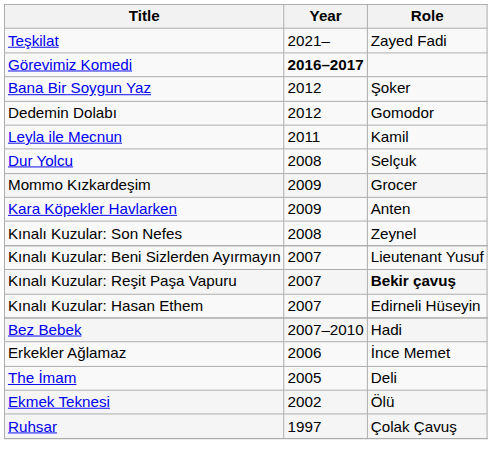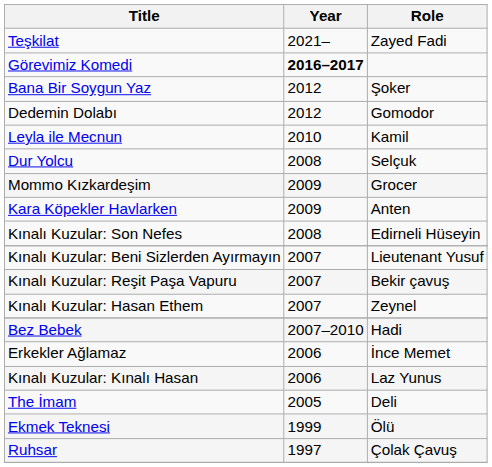Leyla ile Mecnun | Year: 2011 -> 2010
Kınalı Kuzular: Son Nefes | Role: Zeynel -> Edirneli Hüseyin
Kınalı Kuzular: Reşit Paşa Vapuru | Role: bold -> normal
Kınalı Kuzular: Hasan Ethem | Role: Edirneli Hüseyin -> Zeynel
+ row: Kınalı Kuzular: Kınalı Hasan | 2006 | Laz Yunus
Ekmek Teknesi | Year: 2002 -> 1999
